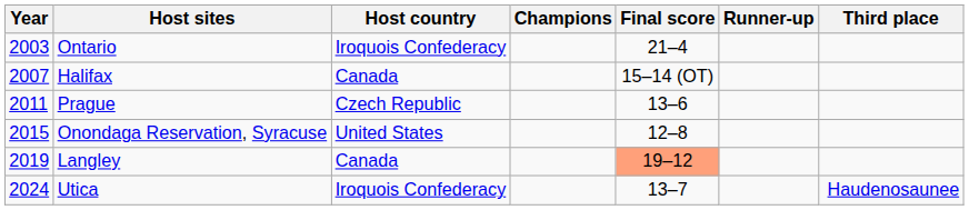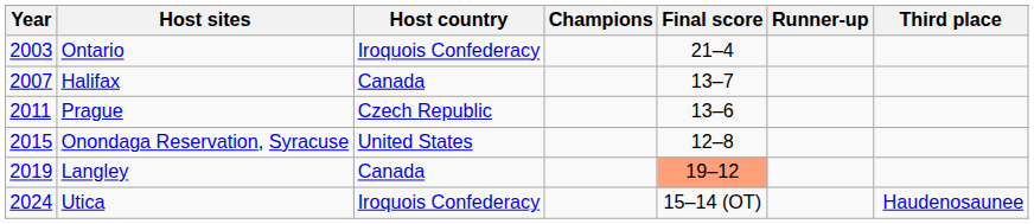Halifax | Final score: 15–14 (OT) -> 13–7
Utica | Final score: 13–7 -> 15–14 (OT)
